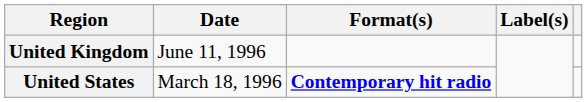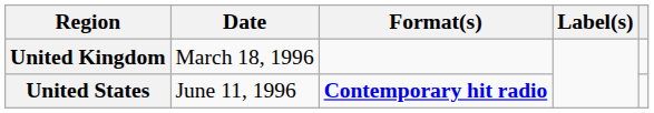United Kingdom | Date: June 11, 1996 -> March 18, 1996
United States | Date: March 18, 1996 -> June 11, 1996
